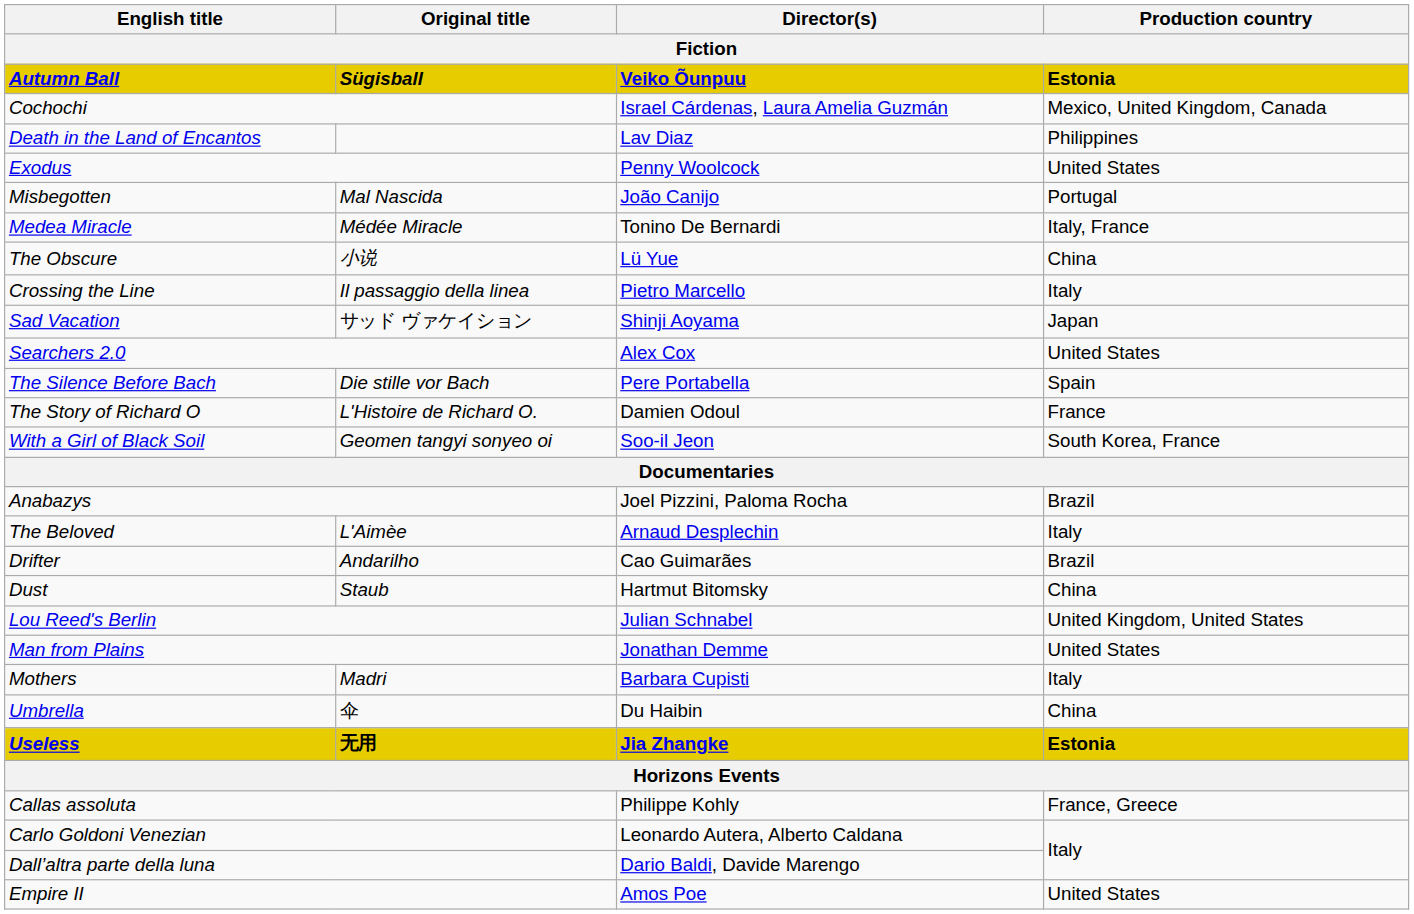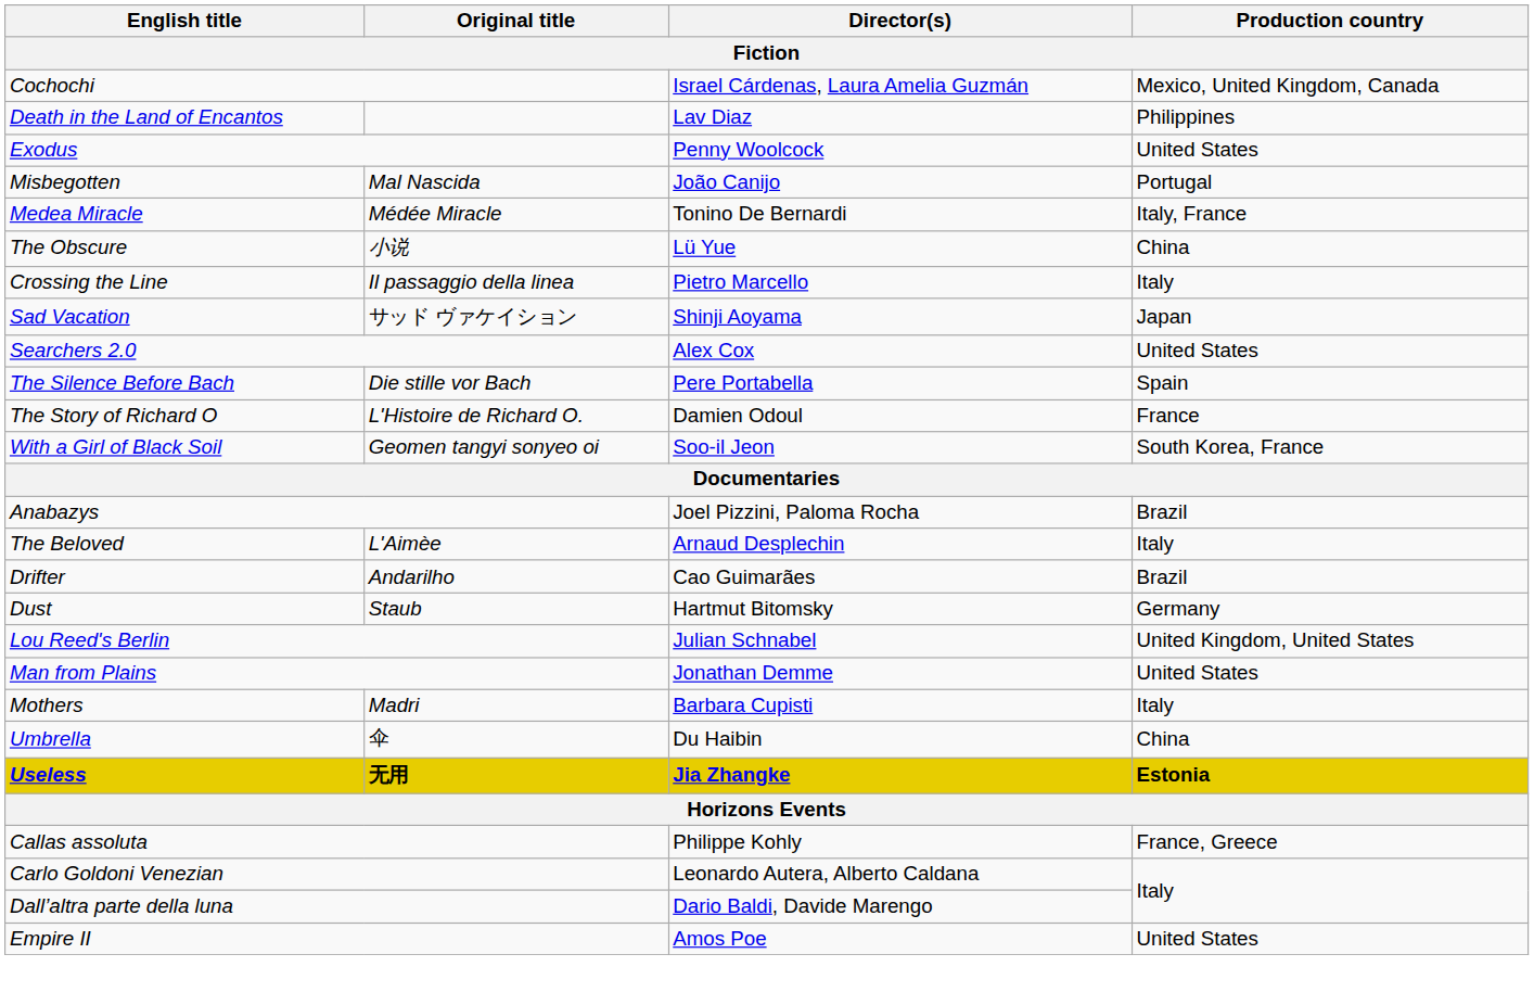- row: Autumn Ball | Sügisball | Veiko Õunpuu | Estonia
Dust | Production country: China -> Germany
